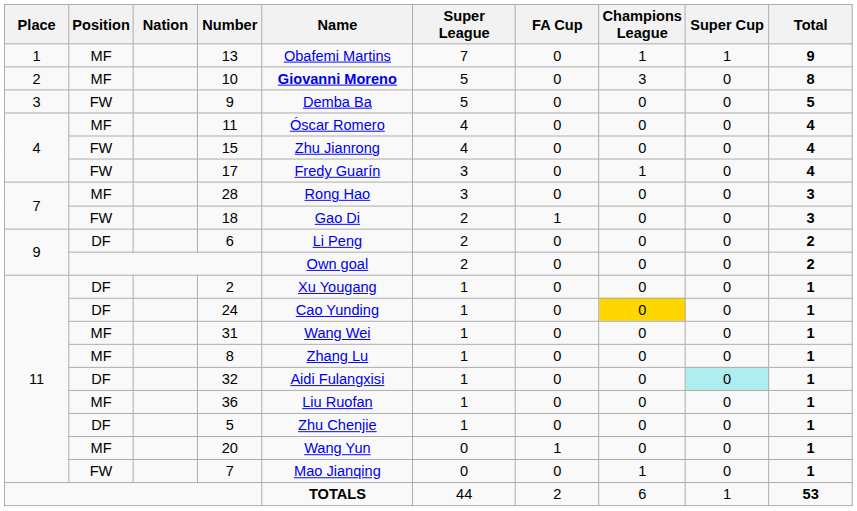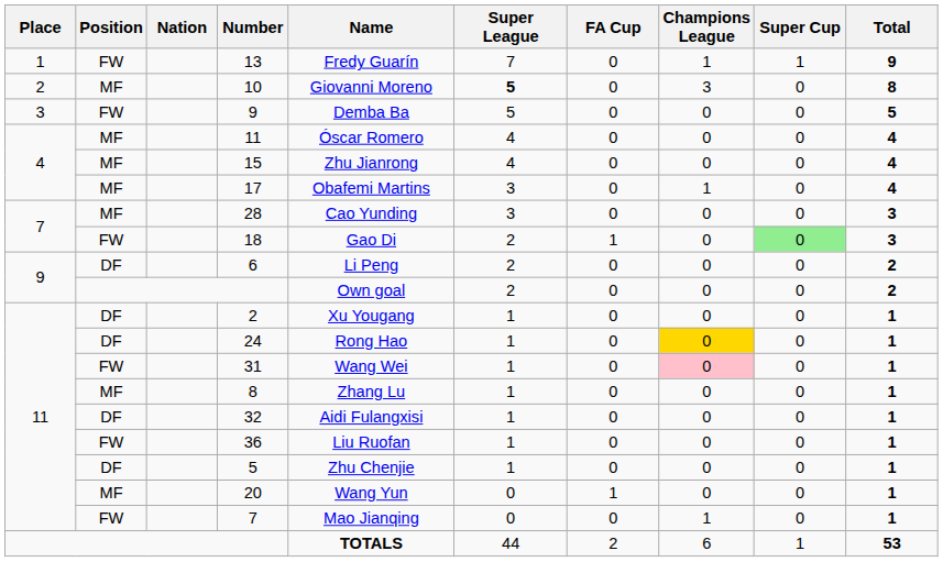13 | Position: MF -> FW
13 | Name: Obafemi Martins -> Fredy Guarín
10 | Name: bold -> normal
10 | Super League: normal -> bold
15 | Position: FW -> MF
17 | Position: FW -> MF
17 | Name: Fredy Guarín -> Obafemi Martins
28 | Name: Rong Hao -> Cao Yunding
18 | Super Cup: no background -> lightgreen background
24 | Name: Cao Yunding -> Rong Hao
31 | Position: MF -> FW
31 | Champions League: no background -> pink background
32 | Super Cup: paleturquoise background -> no background
36 | Position: MF -> FW
